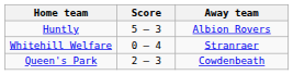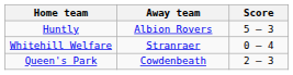columns swapped: Score <-> Away team
